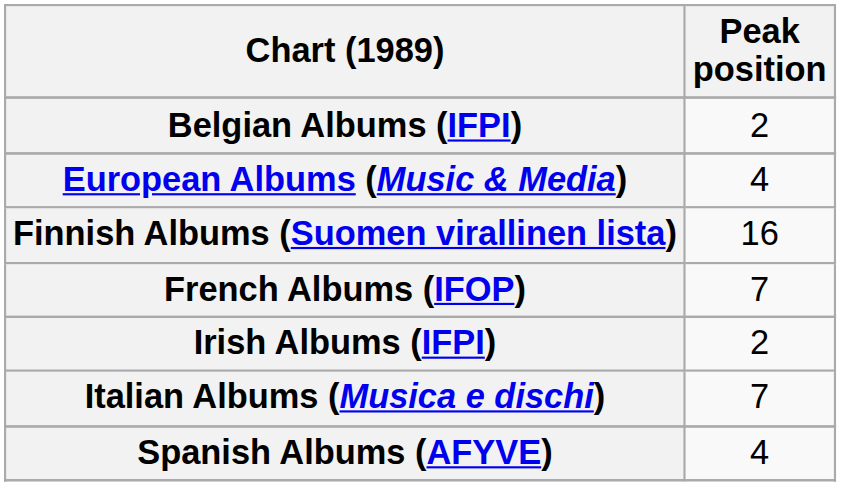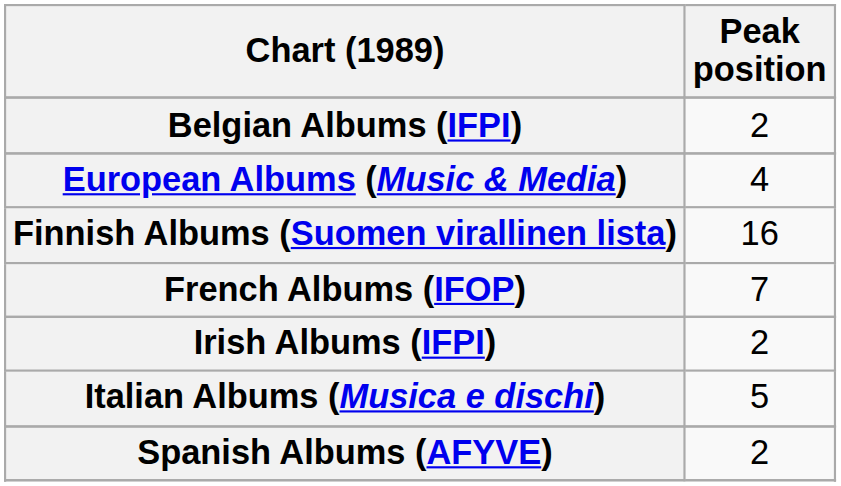Italian Albums (Musica e dischi) | Peak position: 7 -> 5
Spanish Albums (AFYVE) | Peak position: 4 -> 2
